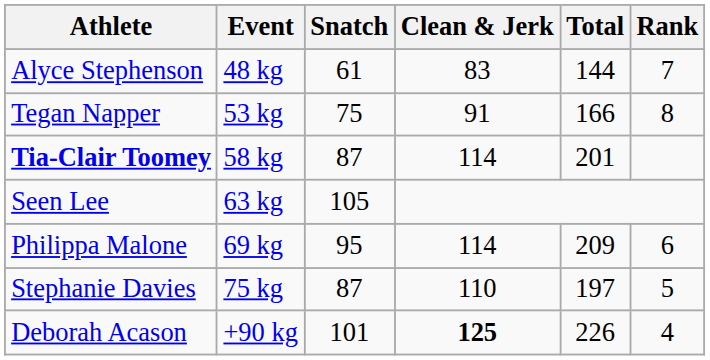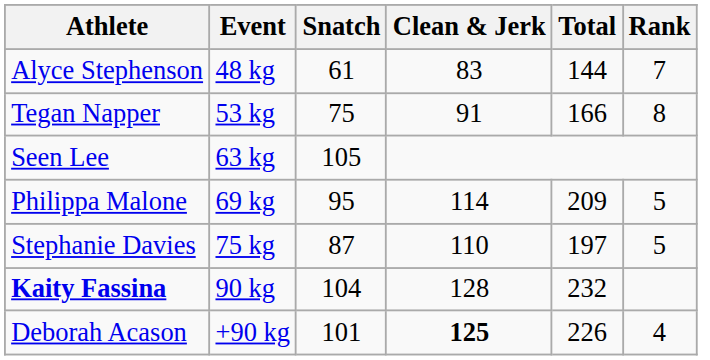- row: Tia-Clair Toomey | 58 kg | 87 | 114 | 201
Philippa Malone | Rank: 6 -> 5
+ row: Kaity Fassina | 90 kg | 104 | 128 | 232
